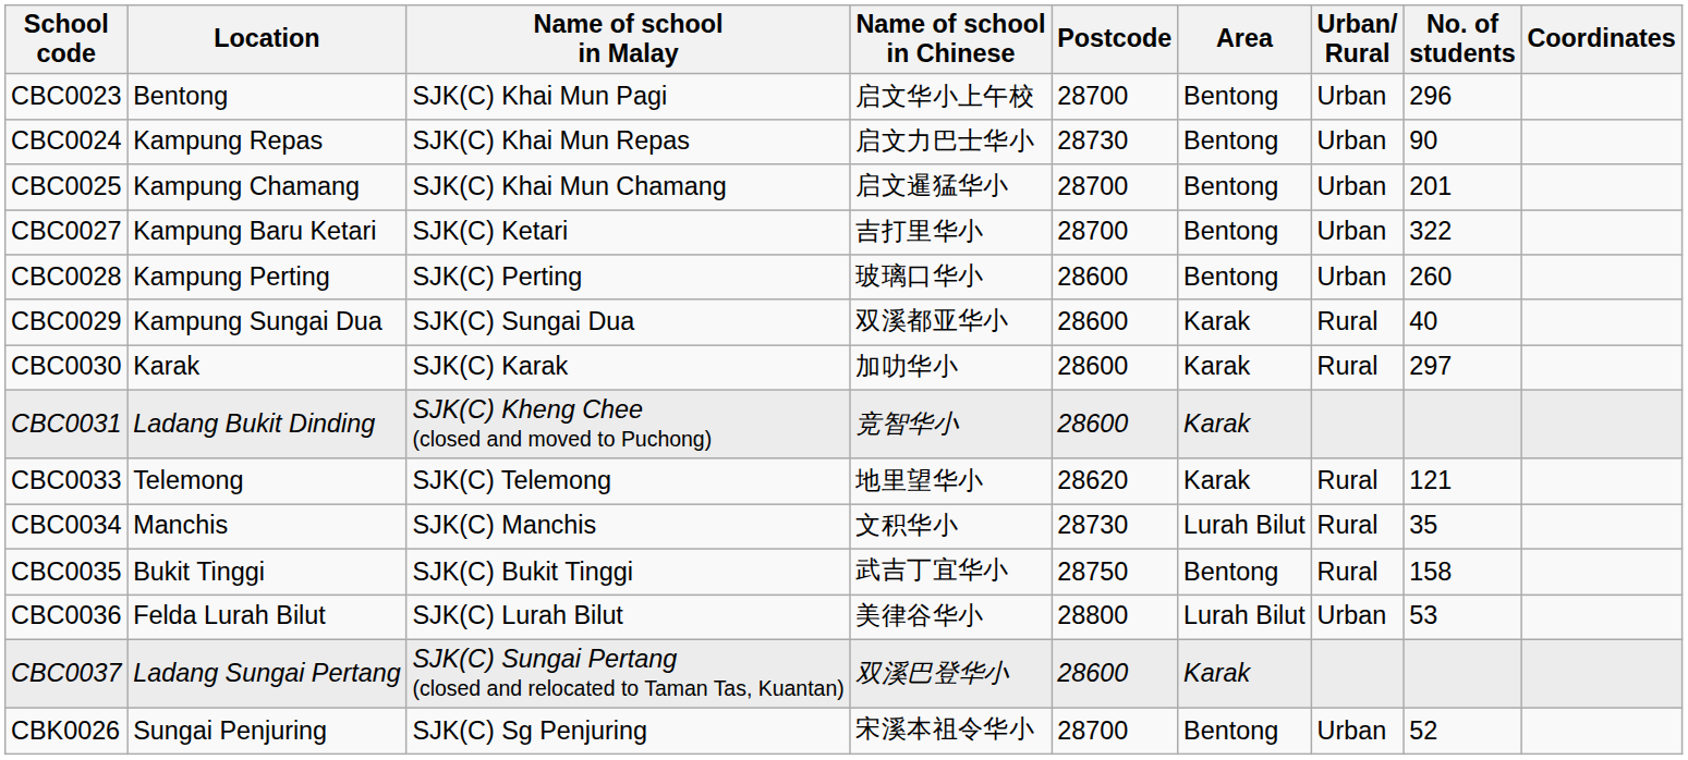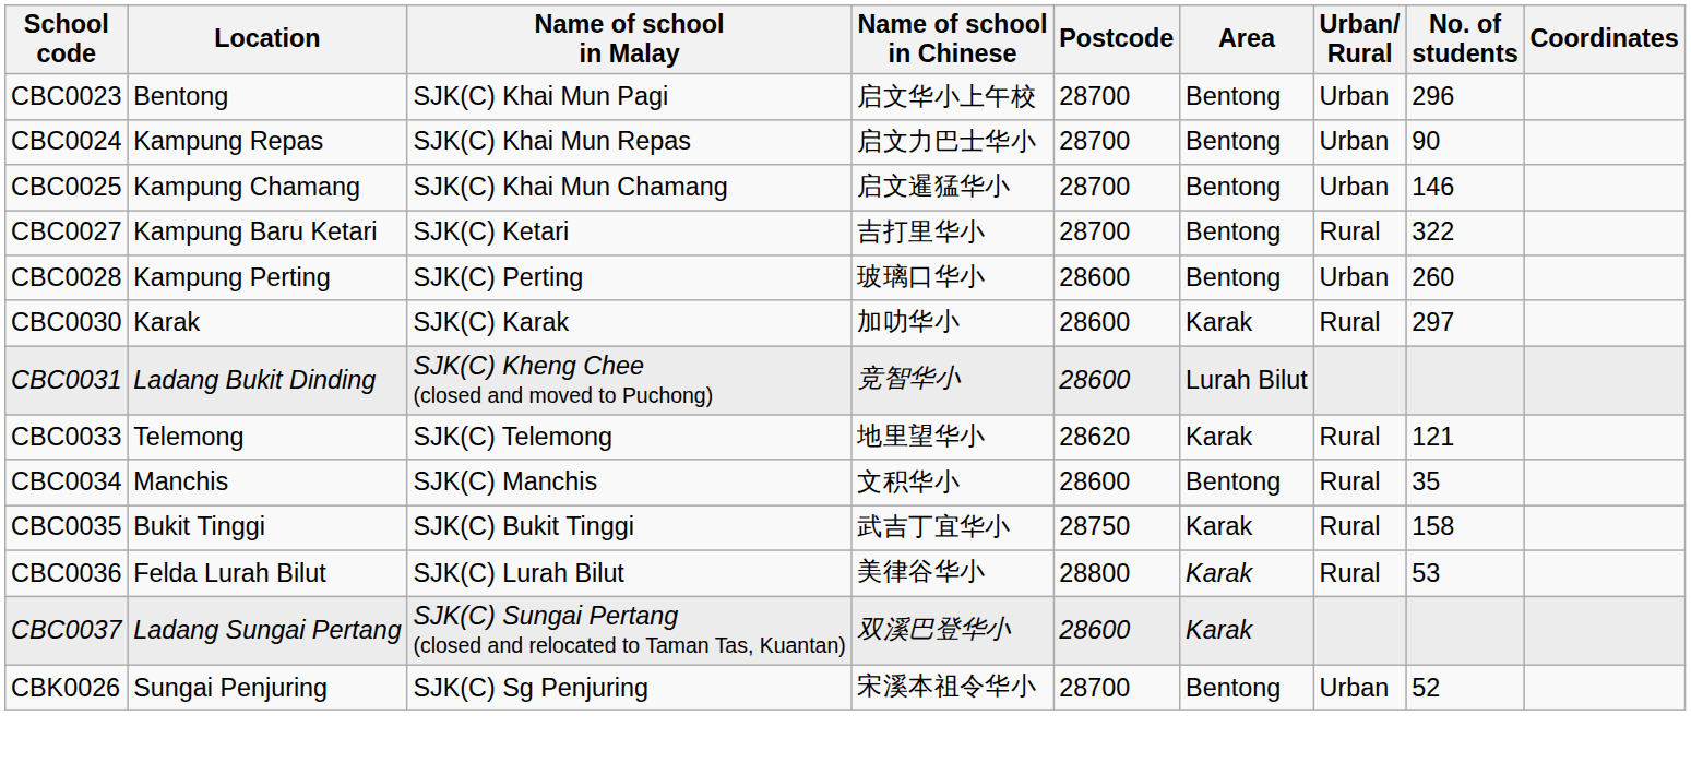CBC0024 | Postcode: 28730 -> 28700
CBC0025 | No. of students: 201 -> 146
CBC0027 | Urban/ Rural: Urban -> Rural
- row: CBC0029 | Kampung Sungai Dua | SJK(C) Sungai Dua | 双溪都亚华小 | 28600 | Karak | Rural | 40
CBC0031 | Area: Karak -> Lurah Bilut
CBC0034 | Postcode: 28730 -> 28600
CBC0034 | Area: Lurah Bilut -> Bentong
CBC0035 | Area: Bentong -> Karak
CBC0036 | Area: Lurah Bilut -> Karak
CBC0036 | Urban/ Rural: Urban -> Rural
